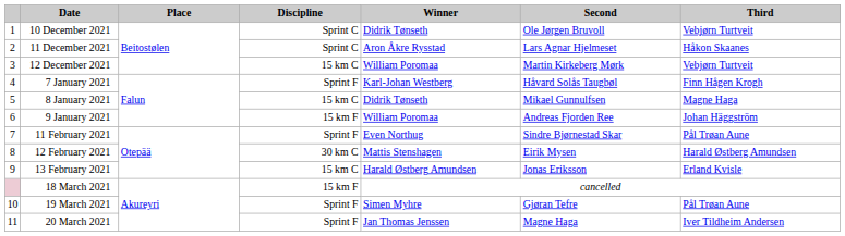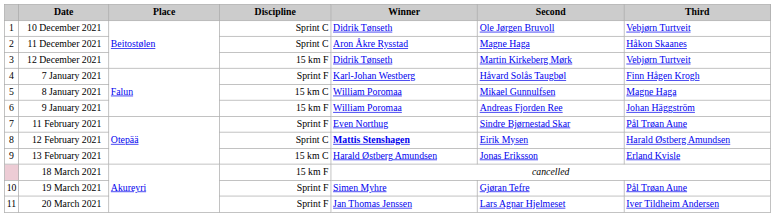11 December 2021 | Second: Lars Agnar Hjelmeset -> Magne Haga
12 December 2021 | Discipline: 15 km C -> 15 km F
12 December 2021 | Winner: William Poromaa -> Didrik Tønseth
8 January 2021 | Winner: Didrik Tønseth -> William Poromaa
12 February 2021 | Discipline: 30 km C -> Sprint C
12 February 2021 | Winner: normal -> bold
20 March 2021 | Second: Magne Haga -> Lars Agnar Hjelmeset
